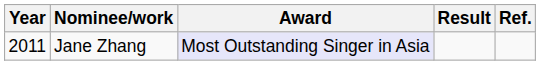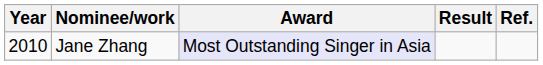Jane Zhang | Year: 2011 -> 2010
